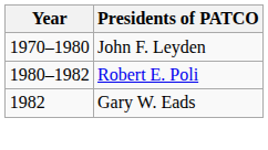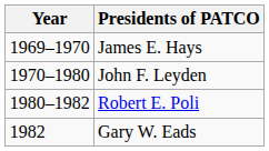+ row: 1969–1970 | James E. Hays
